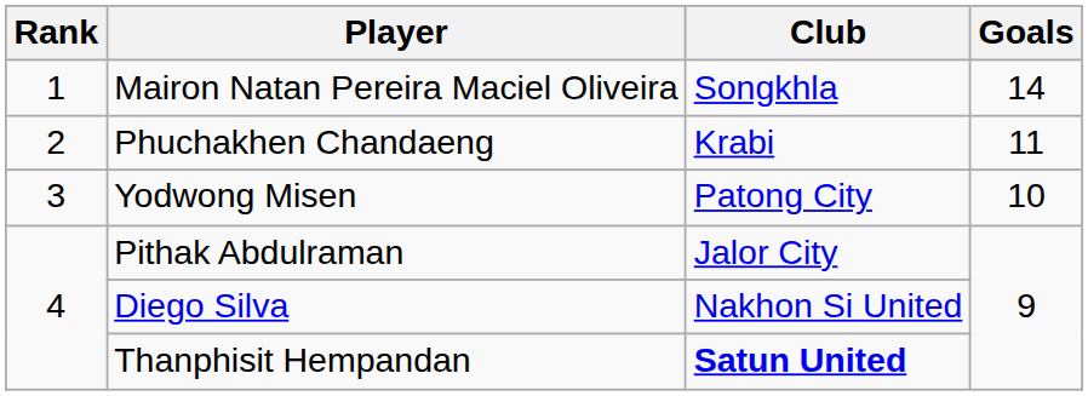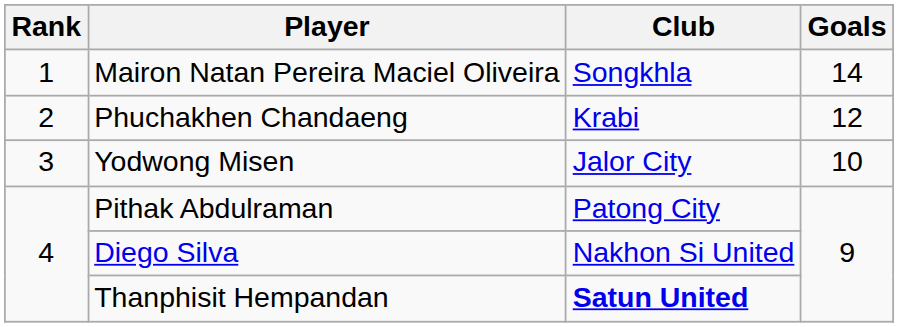Phuchakhen Chandaeng | Goals: 11 -> 12
Yodwong Misen | Club: Patong City -> Jalor City
Pithak Abdulraman | Club: Jalor City -> Patong City
